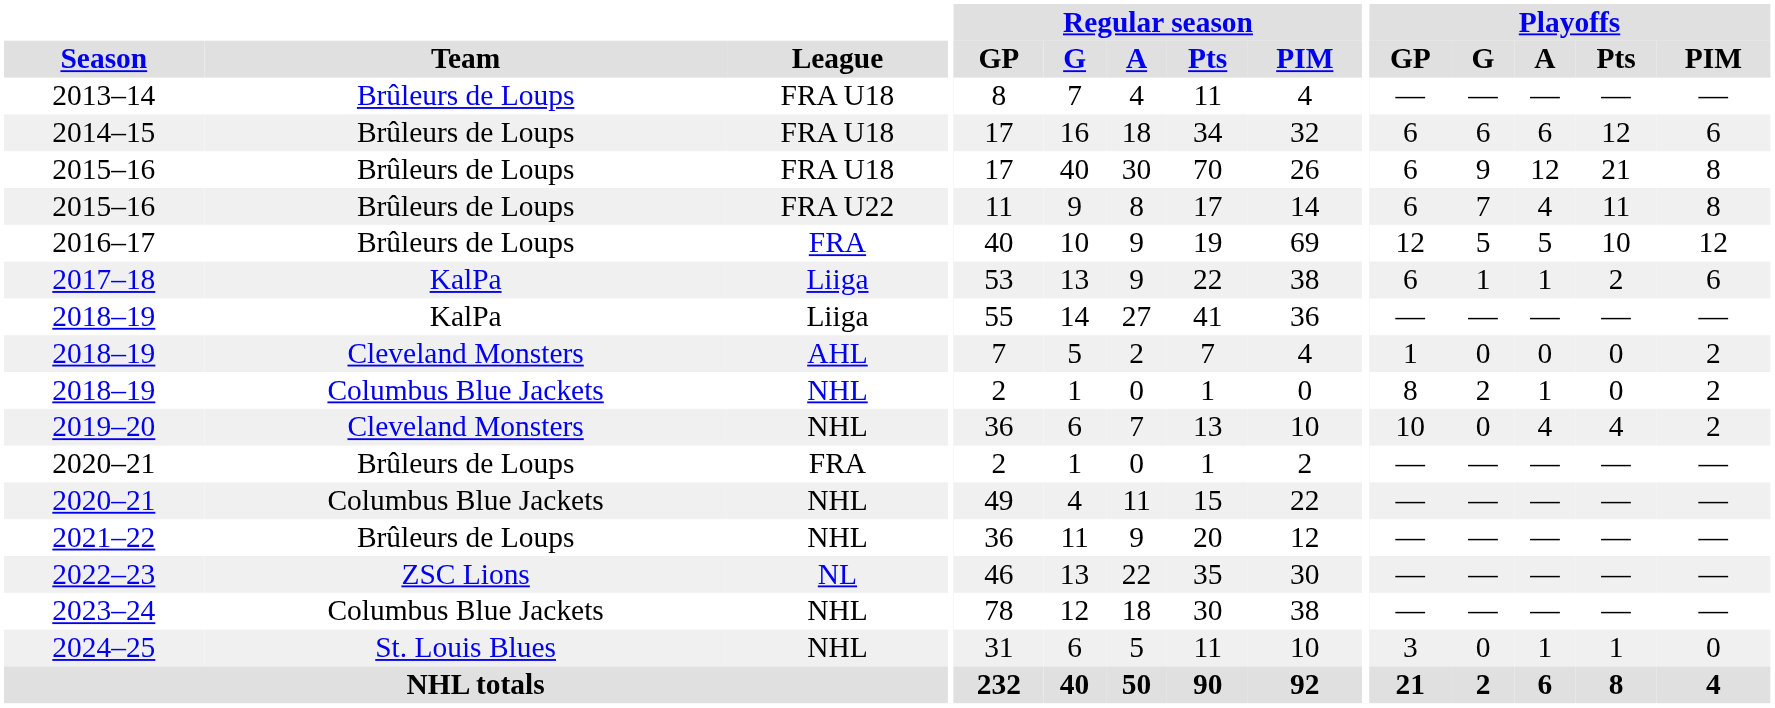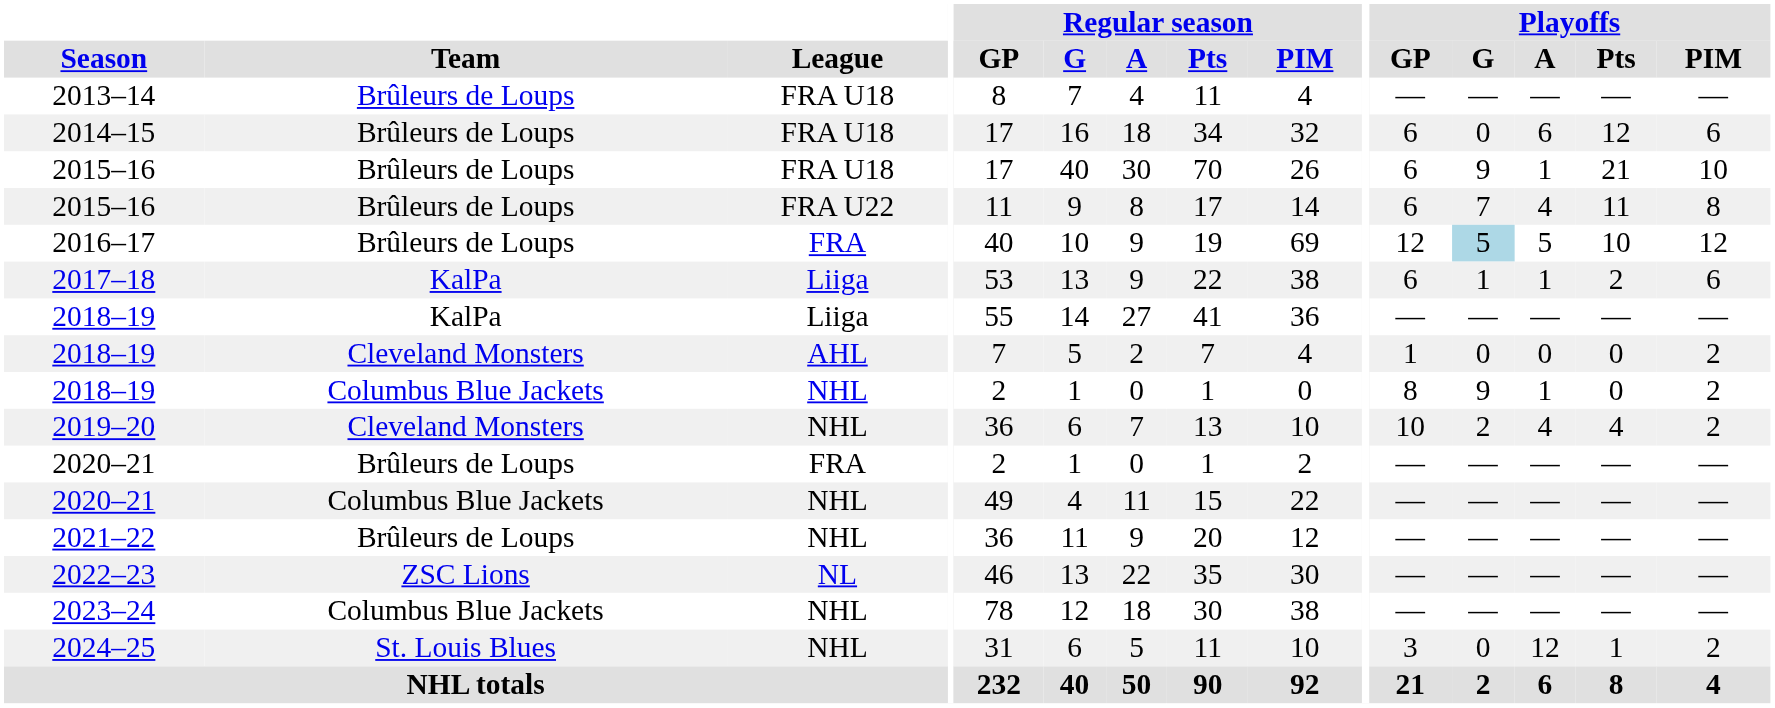2014–15 | Playoffs / G: 6 -> 0
2015–16 / FRA U18 | Playoffs / A: 12 -> 1
2015–16 / FRA U18 | Playoffs / PIM: 8 -> 10
2016–17 | Playoffs / G: no background -> lightblue background
2018–19 / NHL | Playoffs / G: 2 -> 9
2019–20 | Playoffs / G: 0 -> 2
2024–25 | Playoffs / A: 1 -> 12
2024–25 | Playoffs / PIM: 0 -> 2
